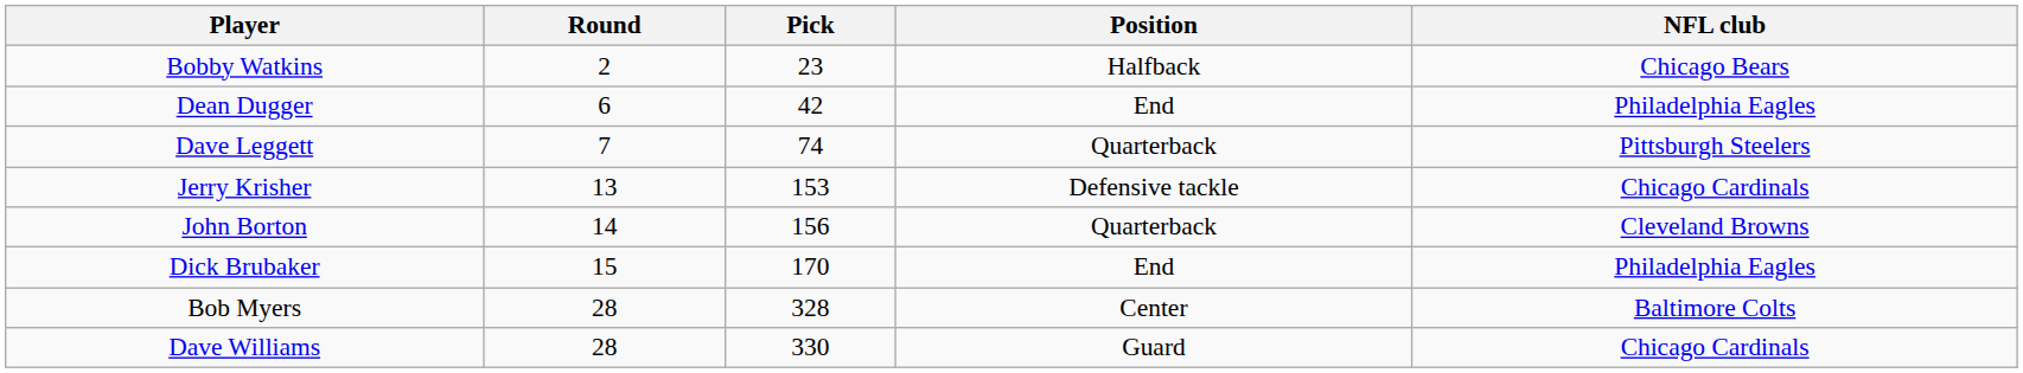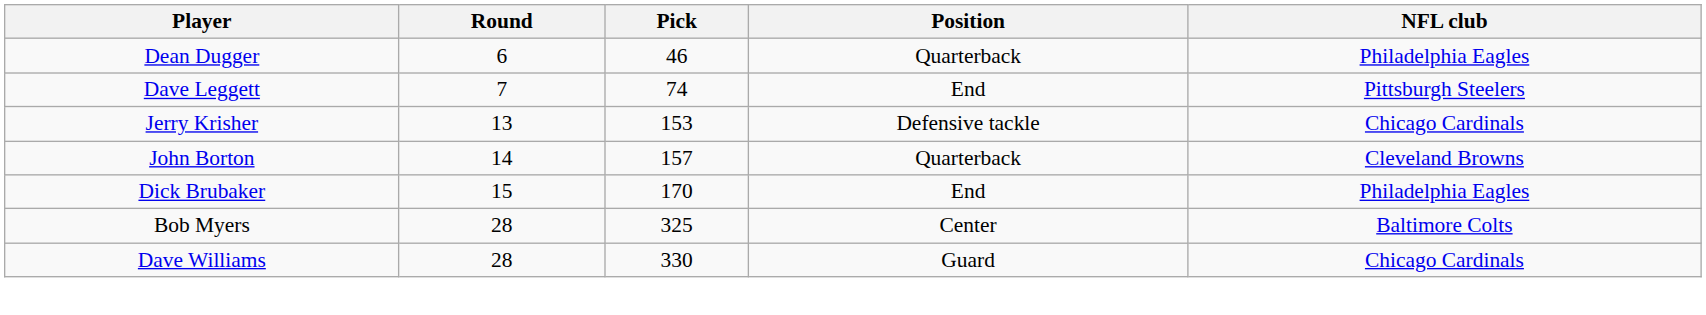- row: Bobby Watkins | 2 | 23 | Halfback | Chicago Bears
Dean Dugger | Pick: 42 -> 46
Dean Dugger | Position: End -> Quarterback
Dave Leggett | Position: Quarterback -> End
John Borton | Pick: 156 -> 157
Bob Myers | Pick: 328 -> 325
